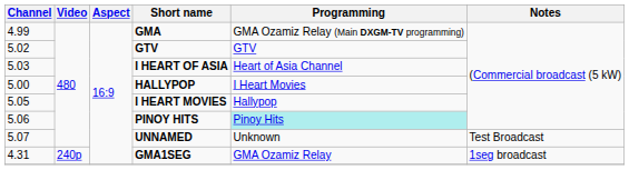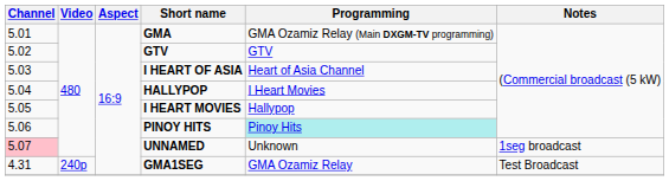GMA | Channel: 4.99 -> 5.01
HALLYPOP | Channel: 5.00 -> 5.04
UNNAMED | Channel: no background -> pink background
UNNAMED | Notes: Test Broadcast -> 1seg broadcast
GMA1SEG | Notes: 1seg broadcast -> Test Broadcast
